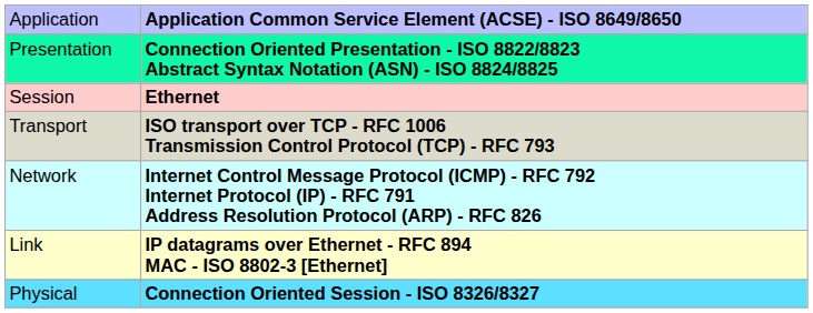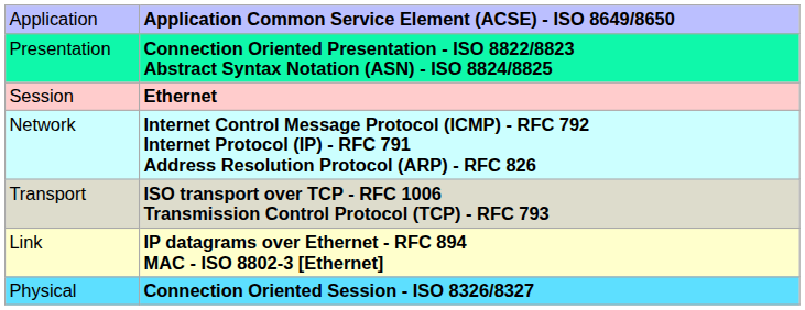rows swapped: Transport <-> Network
